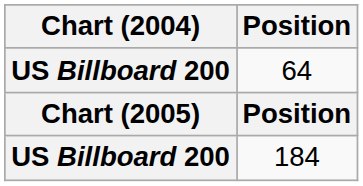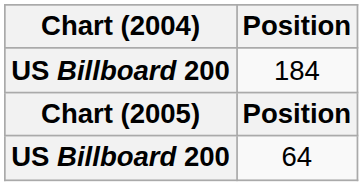rows swapped: 64 <-> 184
